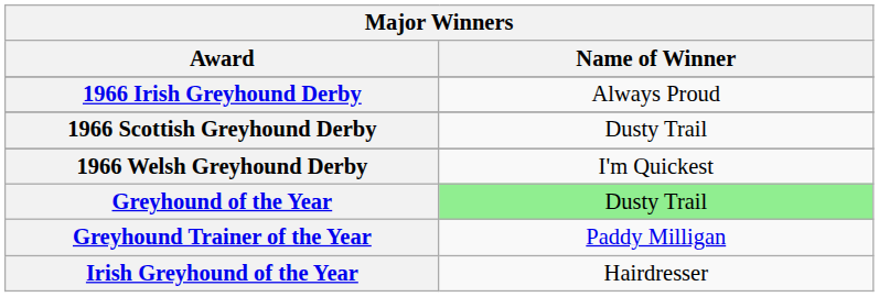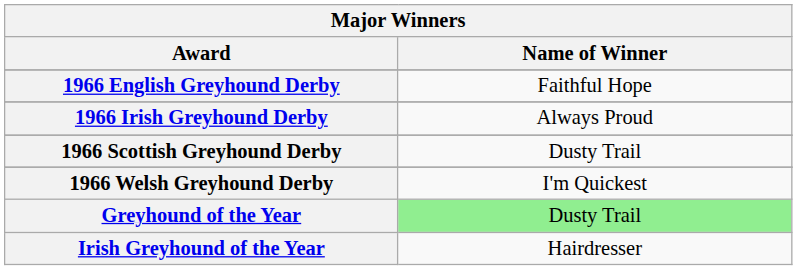+ row: 1966 English Greyhound Derby | Faithful Hope
- row: Greyhound Trainer of the Year | Paddy Milligan
